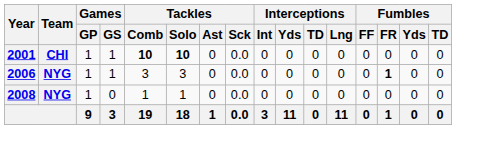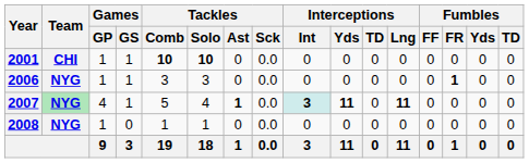+ row: 2007 | NYG | 4 | 1 | 5 | 4 | 1 | 0.0 | 3 | 11 | 0 | 11 | 0 | 0 | 0 | 0
